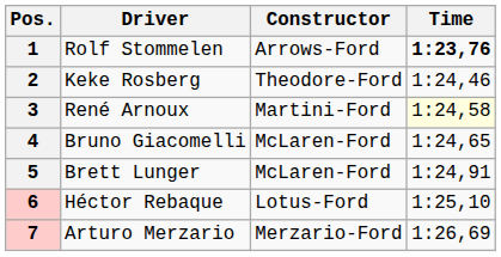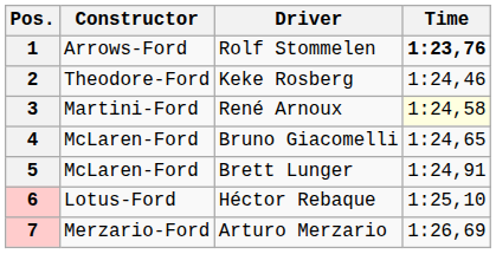columns swapped: Driver <-> Constructor
